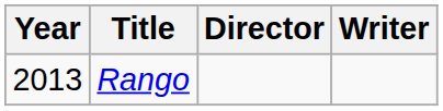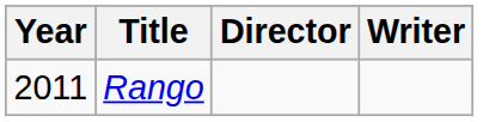Rango | Year: 2013 -> 2011
